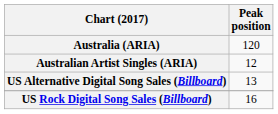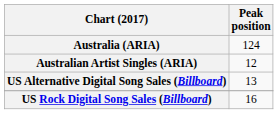Australia (ARIA) | Peak position: 120 -> 124
